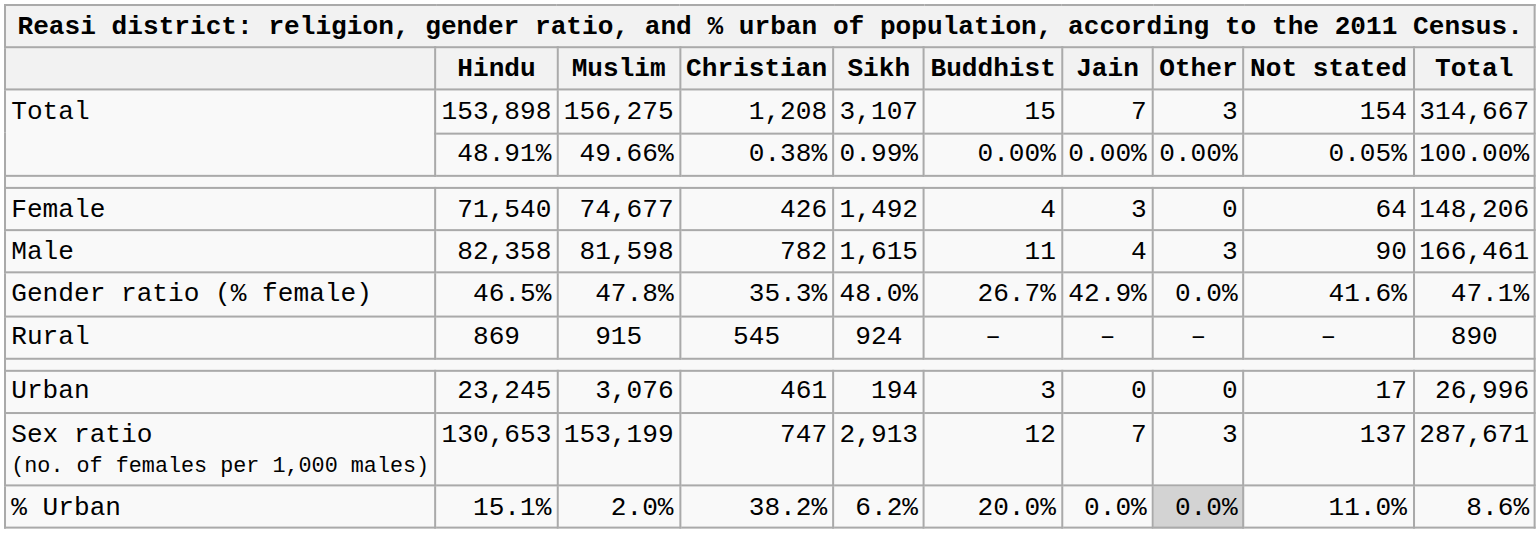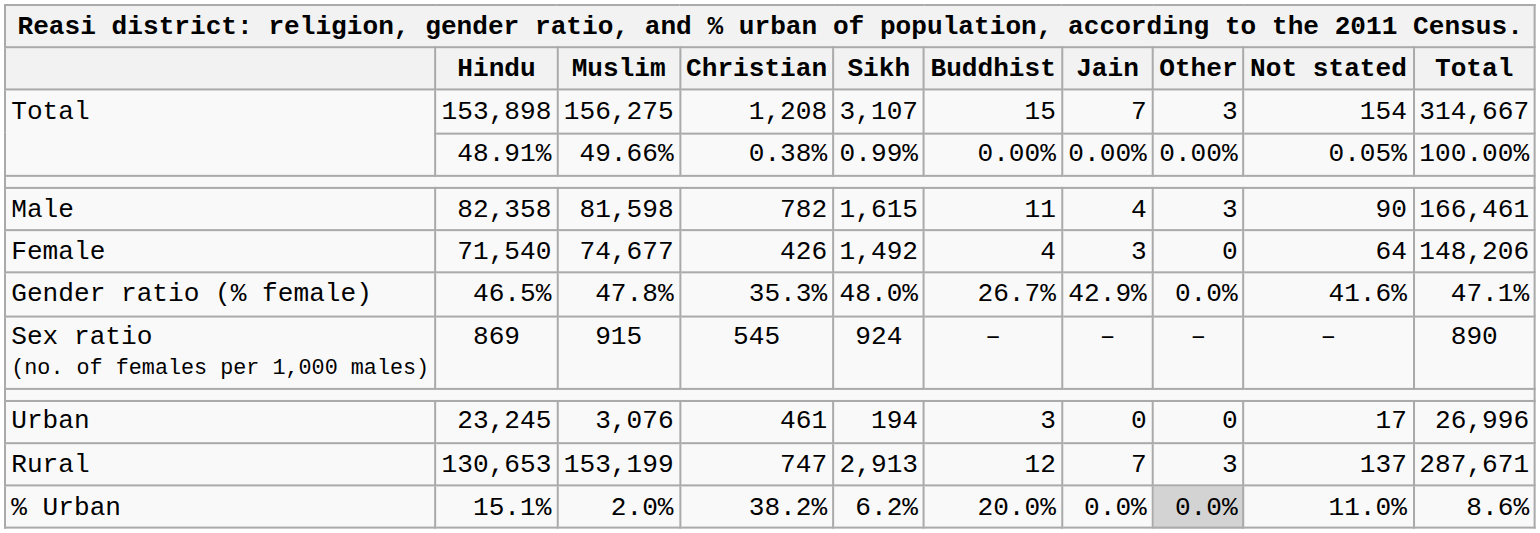rows swapped: 82,358 <-> 71,540
869 | column 1: Rural -> Sex ratio (no. of females per 1,000 males)
130,653 | column 1: Sex ratio (no. of females per 1,000 males) -> Rural
